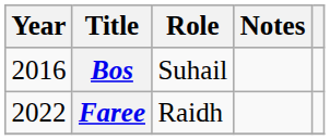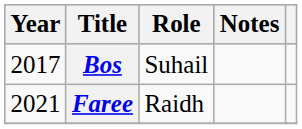Bos | Year: 2016 -> 2017
Faree | Year: 2022 -> 2021
